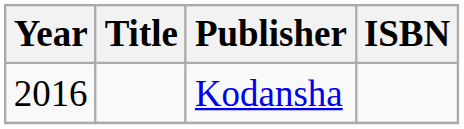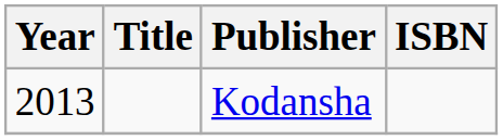Kodansha | Year: 2016 -> 2013
